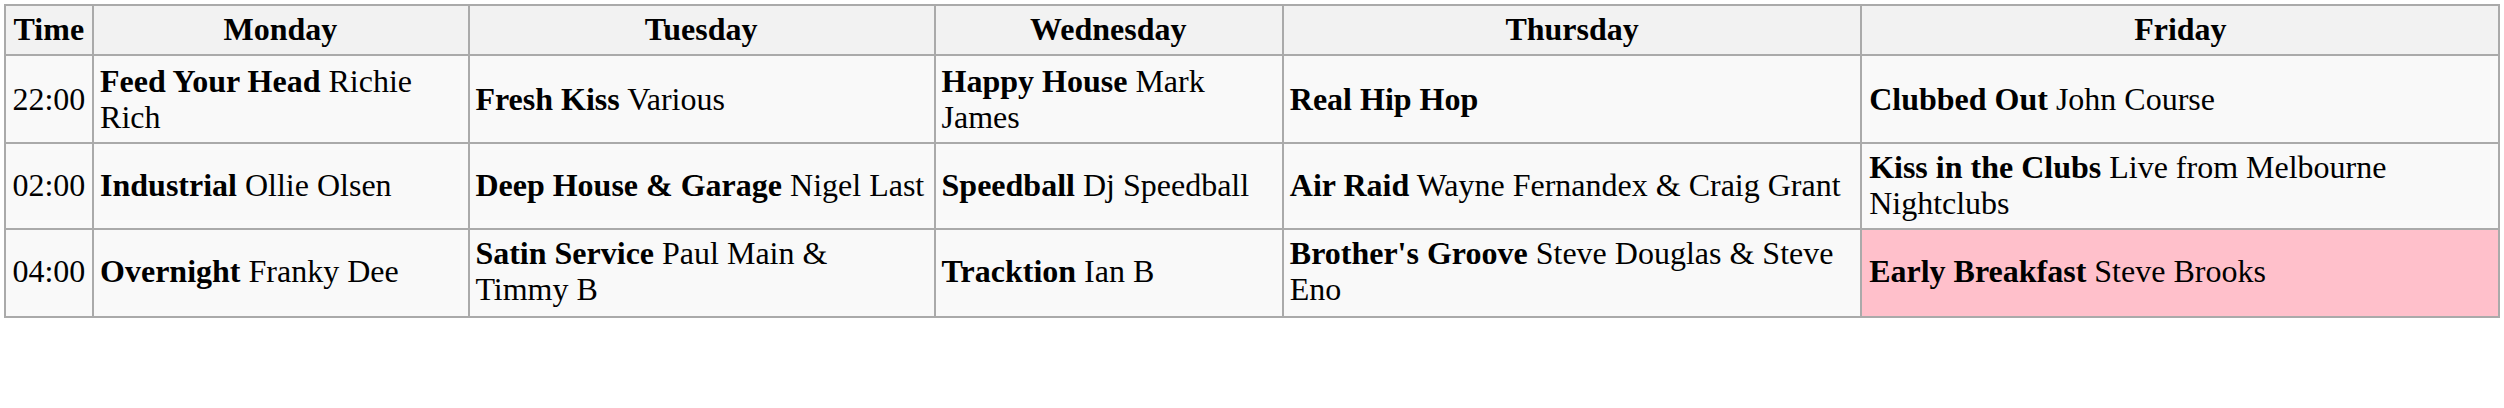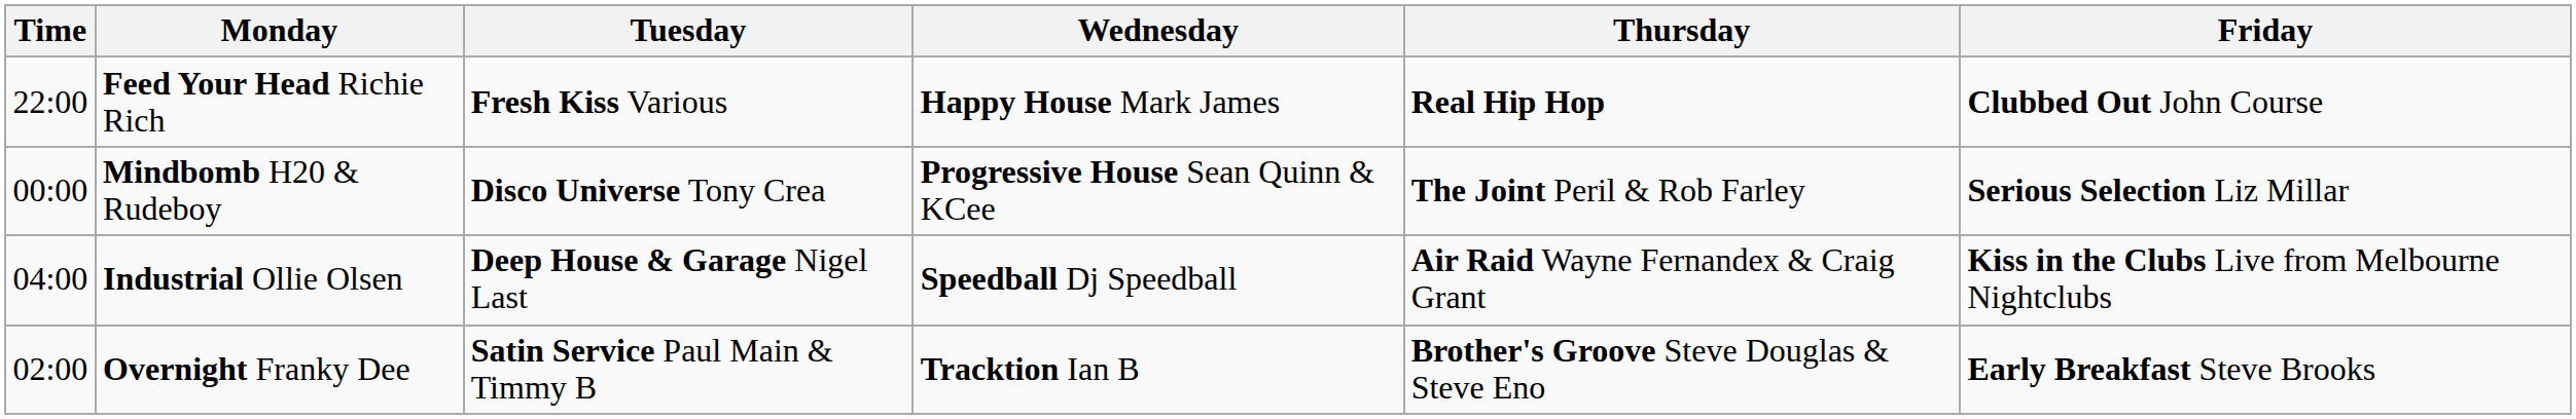+ row: 00:00 | Mindbomb H20 & Rudeboy | Disco Universe Tony Crea | Progressive House Sean Quinn & KCee | The Joint Peril & Rob Farley | Serious Selection Liz Millar
Industrial Ollie Olsen | Time: 02:00 -> 04:00
Overnight Franky Dee | Time: 04:00 -> 02:00
Overnight Franky Dee | Friday: pink background -> no background
